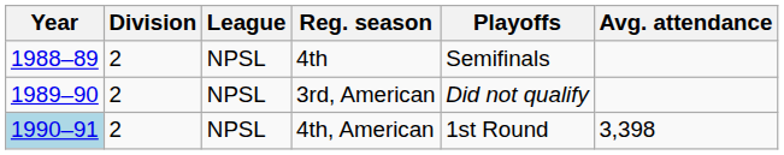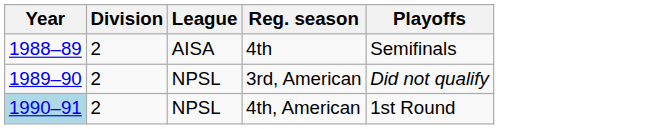- column: Avg. attendance | 3,398
4th | League: NPSL -> AISA
